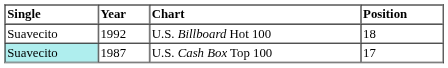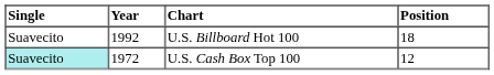U.S. Cash Box Top 100 | Year: 1987 -> 1972
U.S. Cash Box Top 100 | Position: 17 -> 12
